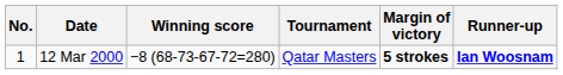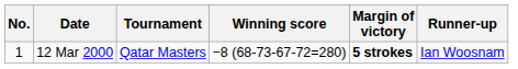columns swapped: Tournament <-> Winning score
12 Mar 2000 | Runner-up: bold -> normal
